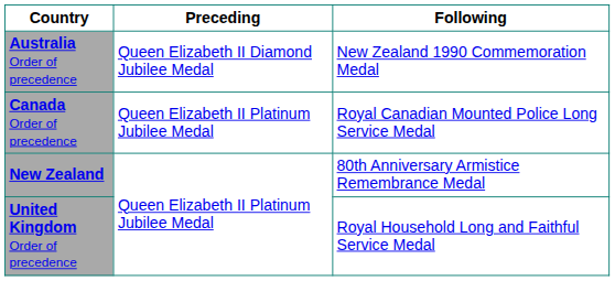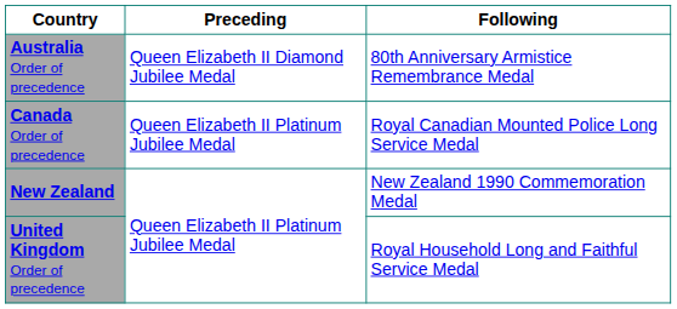Australia Order of precedence | Following: New Zealand 1990 Commemoration Medal -> 80th Anniversary Armistice Remembrance Medal
New Zealand | Following: 80th Anniversary Armistice Remembrance Medal -> New Zealand 1990 Commemoration Medal
